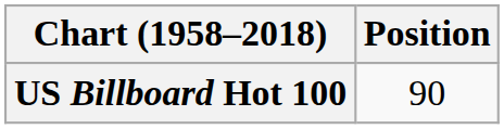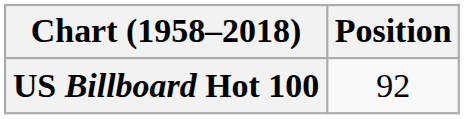US Billboard Hot 100 | Position: 90 -> 92
